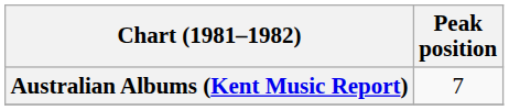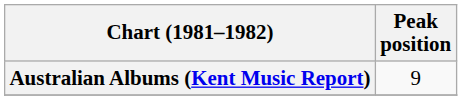Australian Albums (Kent Music Report) | Peak position: 7 -> 9
